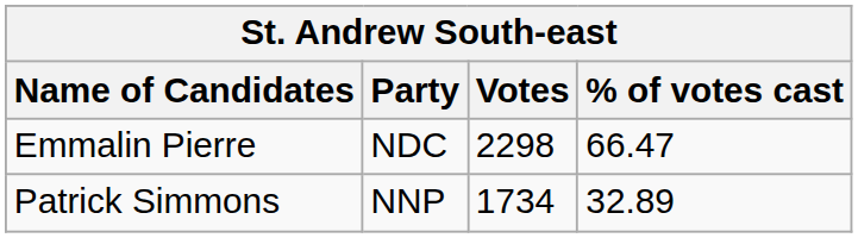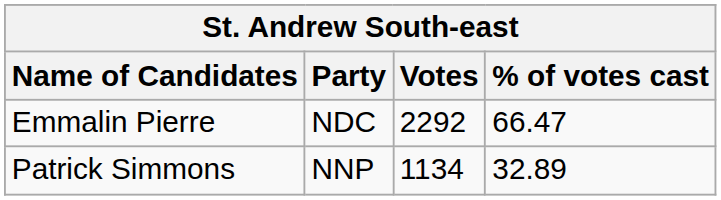Emmalin Pierre | Votes: 2298 -> 2292
Patrick Simmons | Votes: 1734 -> 1134
